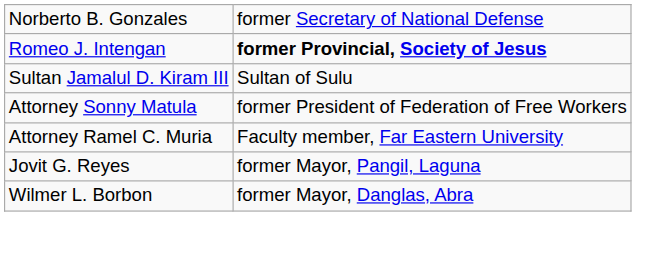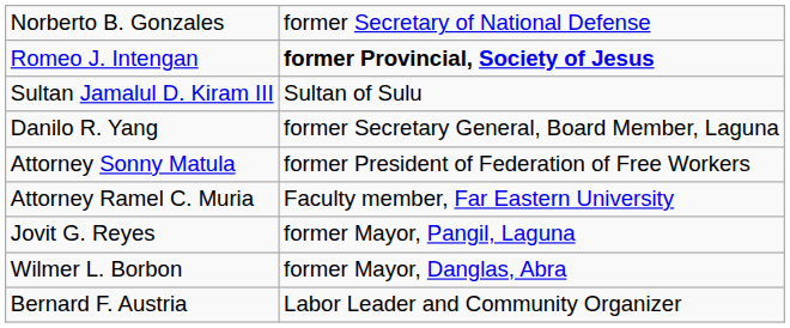+ row: Danilo R. Yang | former Secretary General, Board Member, Laguna
+ row: Bernard F. Austria | Labor Leader and Community Organizer
